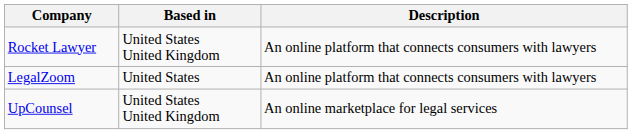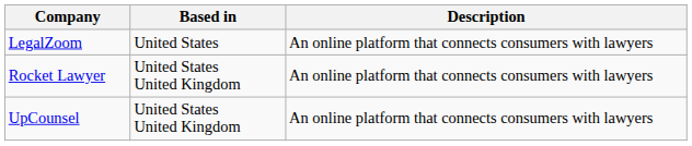rows swapped: LegalZoom <-> Rocket Lawyer
UpCounsel | Description: An online marketplace for legal services -> An online platform that connects consumers with lawyers
